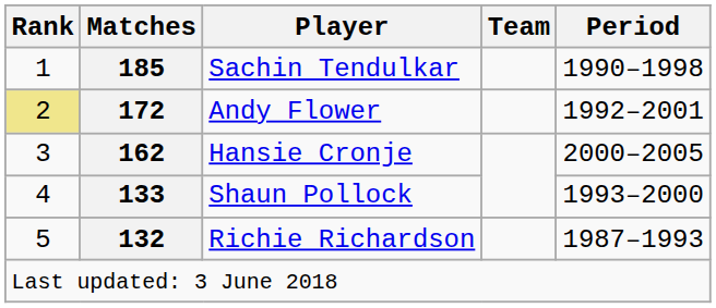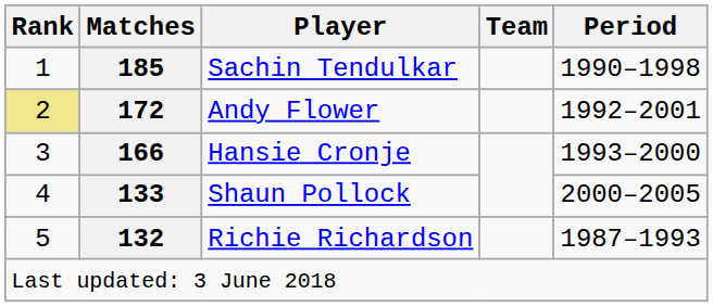Hansie Cronje | Matches: 162 -> 166
Hansie Cronje | Period: 2000–2005 -> 1993–2000
Shaun Pollock | Period: 1993–2000 -> 2000–2005
